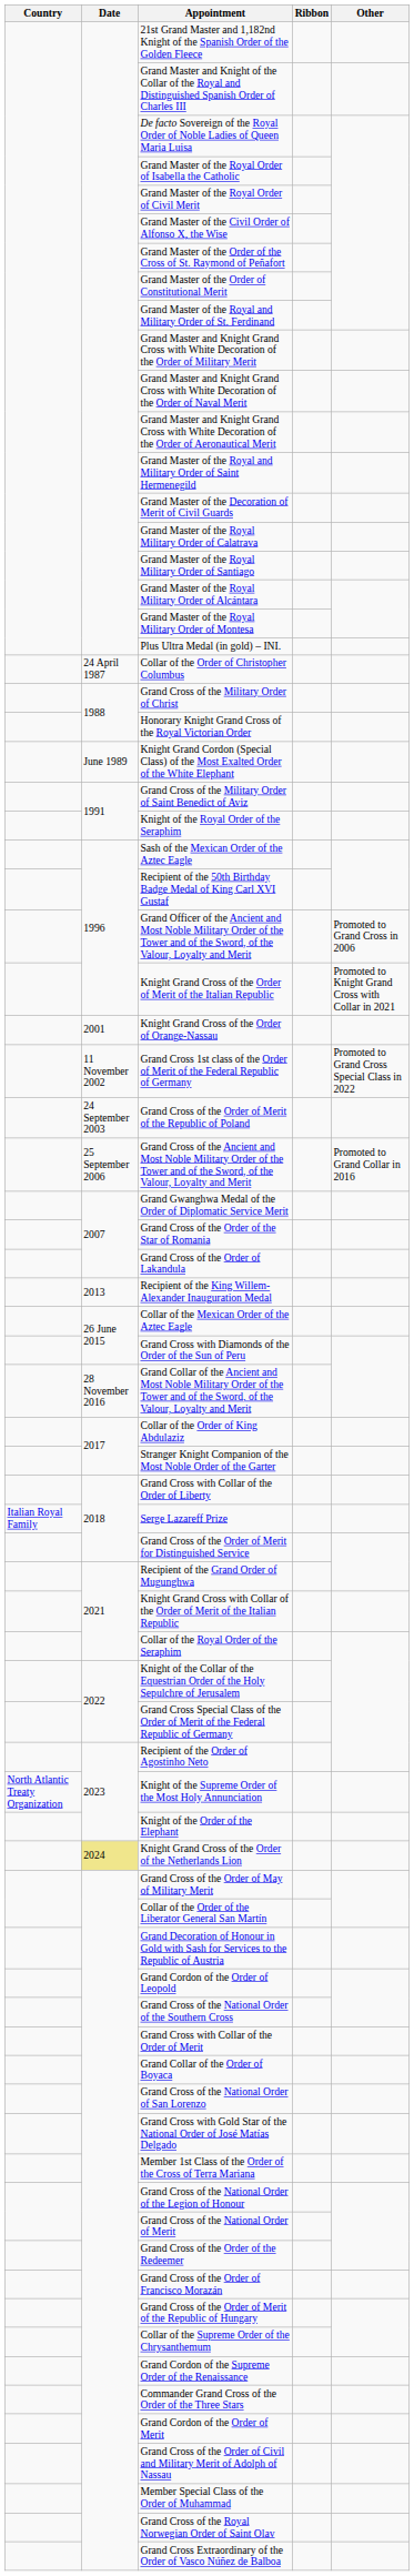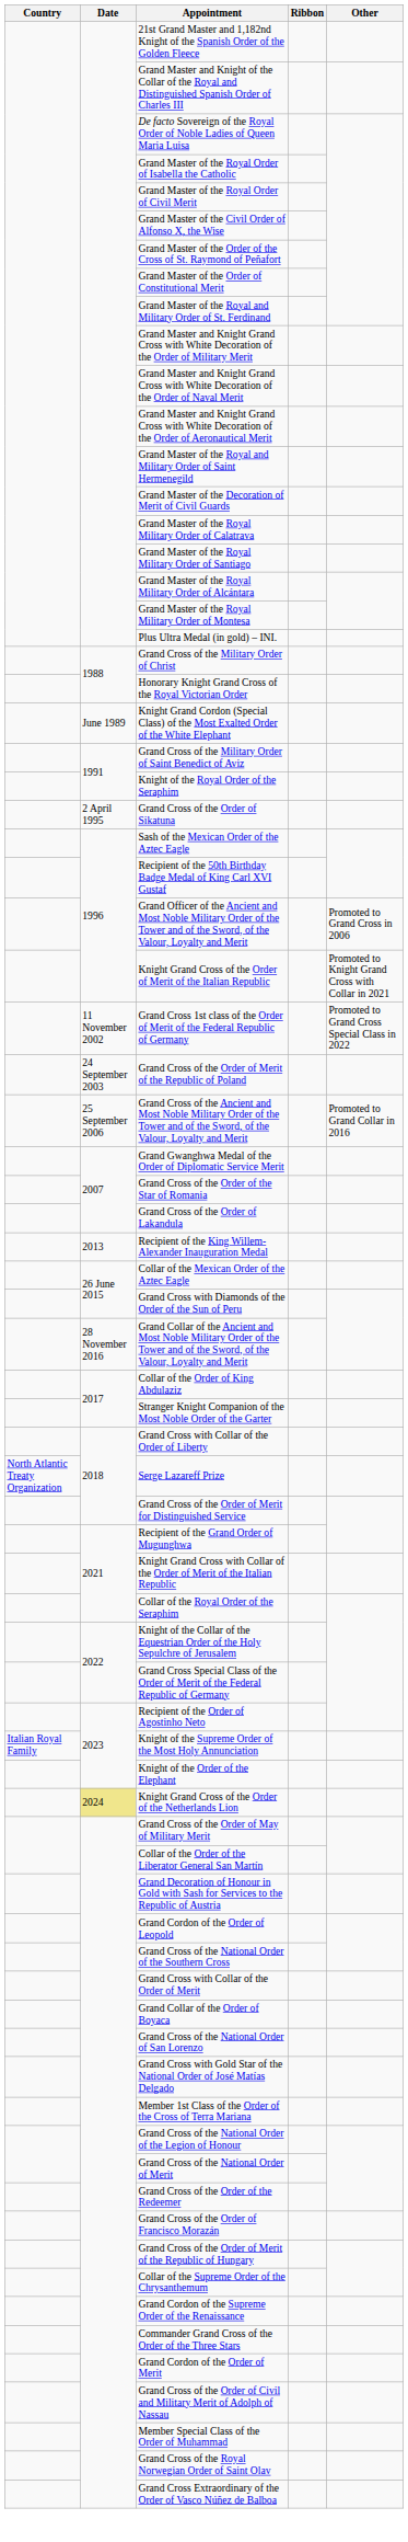- row: 24 April 1987 | Collar of the Order of Christopher Columbus
+ row: 2 April 1995 | Grand Cross of the Order of Sikatuna
- row: 2001 | Knight Grand Cross of the Order of Orange-Nassau
Serge Lazareff Prize | Country: Italian Royal Family -> North Atlantic Treaty Organization
Knight of the Supreme Order of the Most Holy Annunciation | Country: North Atlantic Treaty Organization -> Italian Royal Family
